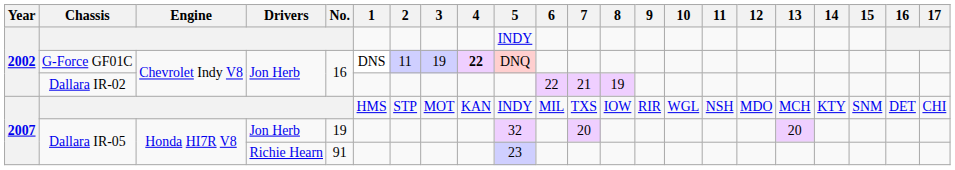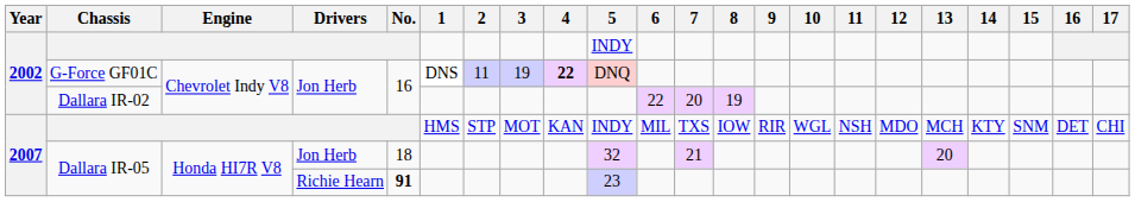Dallara IR-02 | 7: 21 -> 20
Dallara IR-05 / Jon Herb | No.: 19 -> 18
Dallara IR-05 / Jon Herb | 7: 20 -> 21
Dallara IR-05 / Richie Hearn | No.: normal -> bold
